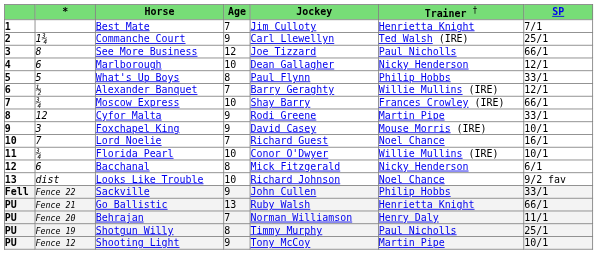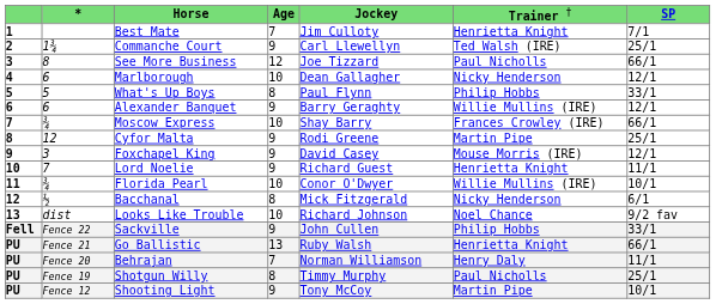Alexander Banquet | column 2: ½ -> 6
Alexander Banquet | column 4: 7 -> 9
Cyfor Malta | column 7: 33/1 -> 25/1
Foxchapel King | column 7: 10/1 -> 12/1
Lord Noelie | column 4: 7 -> 9
Lord Noelie | column 6: Noel Chance -> Henrietta Knight
Lord Noelie | column 7: 16/1 -> 11/1
Bacchanal | column 2: 6 -> ½
